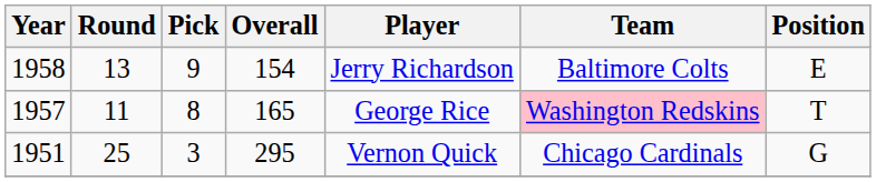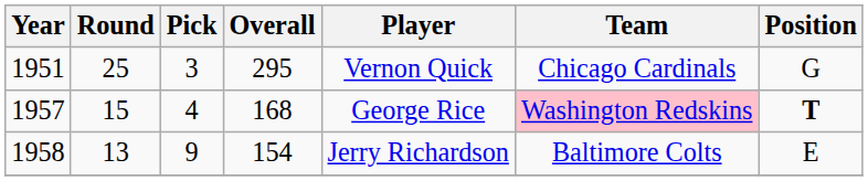rows swapped: 1951 <-> 1958
1957 | Round: 11 -> 15
1957 | Pick: 8 -> 4
1957 | Overall: 165 -> 168
1957 | Position: normal -> bold
